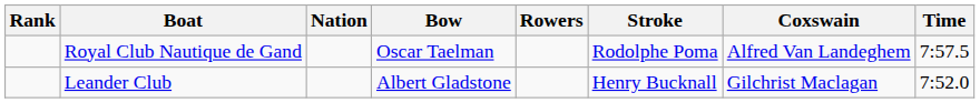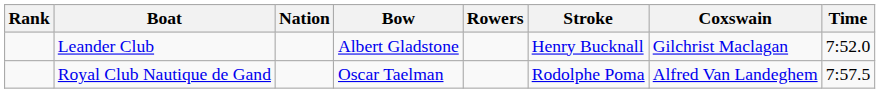rows swapped: Leander Club <-> Royal Club Nautique de Gand
